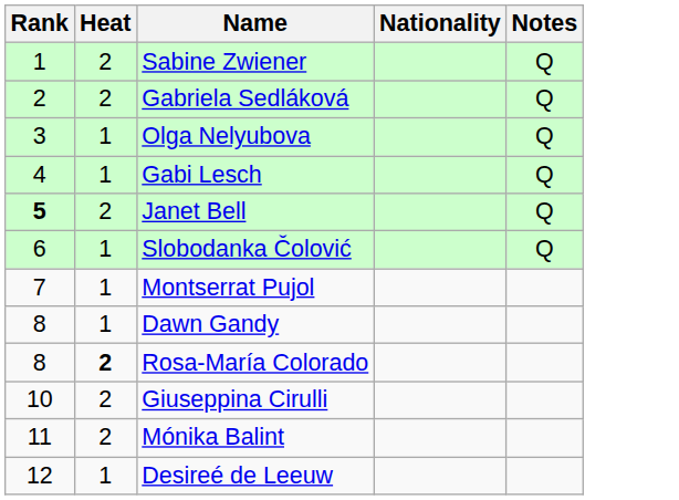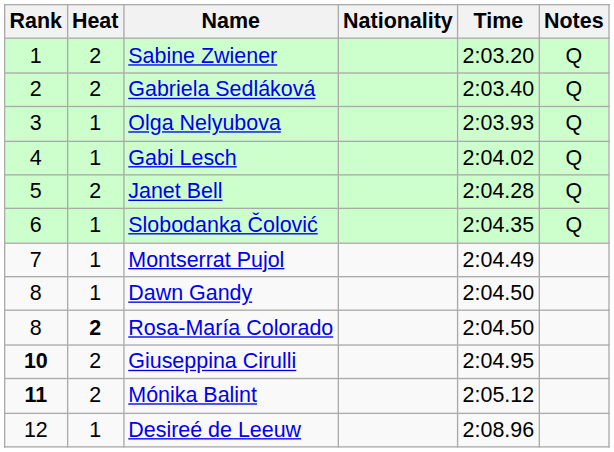+ column: Time | 2:03.20 | 2:03.40 | 2:03.93 | 2:04.02 | 2:04.28 | 2:04.35 | 2:04.49 | 2:04.50 | 2:04.50 | 2:04.95 | 2:05.12 | 2:08.96
Janet Bell | Rank: bold -> normal
Giuseppina Cirulli | Rank: normal -> bold
Mónika Balint | Rank: normal -> bold
